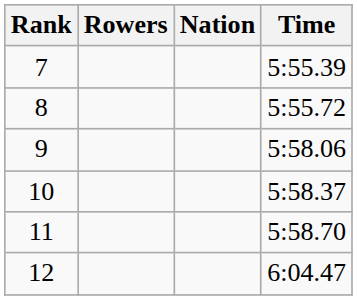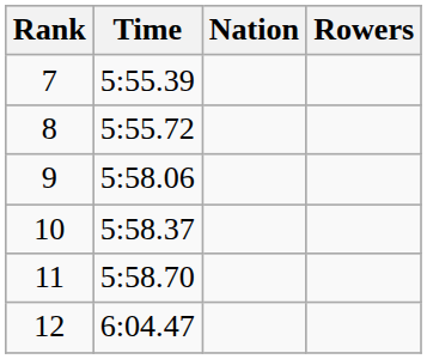columns swapped: Rowers <-> Time
